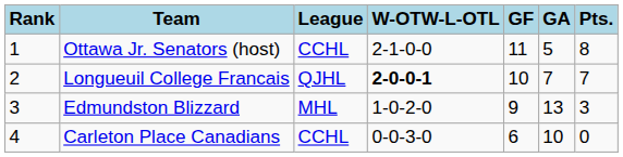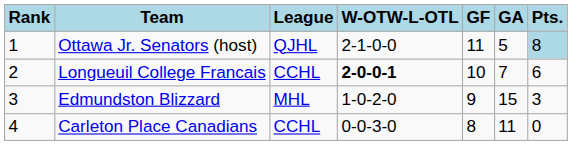Ottawa Jr. Senators (host) | League: CCHL -> QJHL
Ottawa Jr. Senators (host) | Pts.: no background -> lightblue background
Longueuil College Francais | League: QJHL -> CCHL
Longueuil College Francais | Pts.: 7 -> 6
Edmundston Blizzard | GA: 13 -> 15
Carleton Place Canadians | GF: 6 -> 8
Carleton Place Canadians | GA: 10 -> 11
